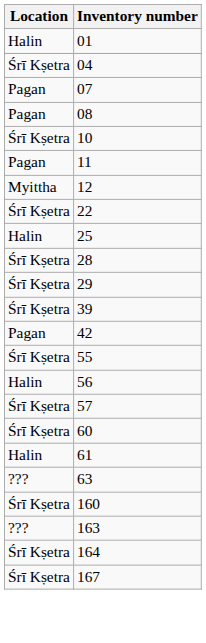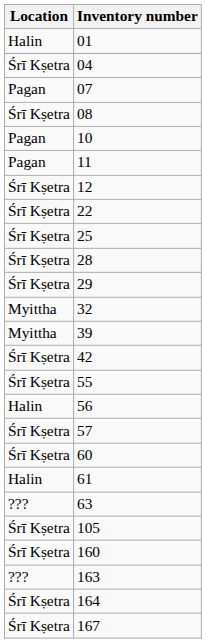08 | Location: Pagan -> Śrī Kṣetra
10 | Location: Śrī Kṣetra -> Pagan
12 | Location: Myittha -> Śrī Kṣetra
25 | Location: Halin -> Śrī Kṣetra
+ row: Myittha | 32
39 | Location: Śrī Kṣetra -> Myittha
42 | Location: Pagan -> Śrī Kṣetra
+ row: Śrī Kṣetra | 105
